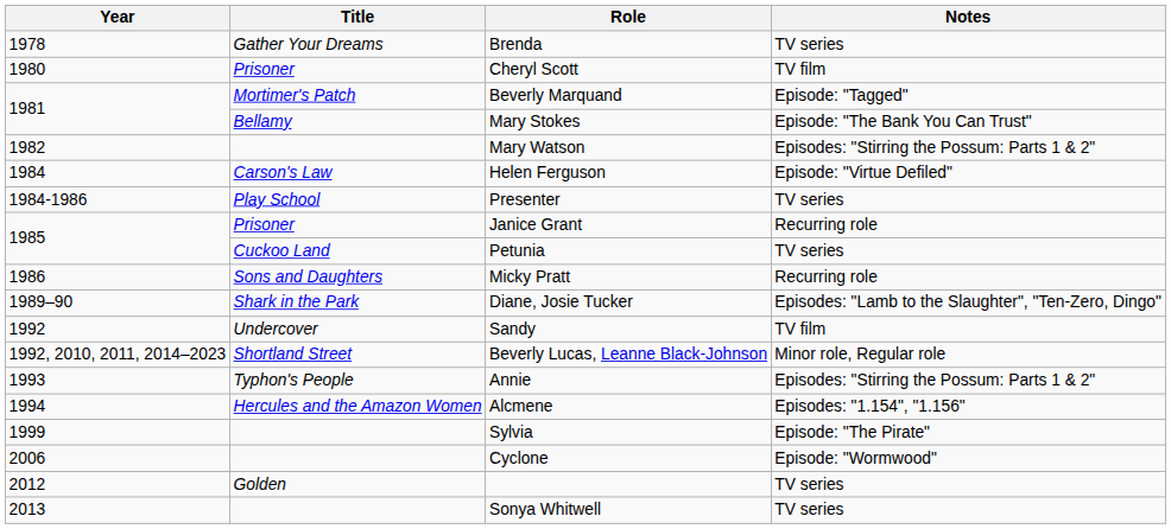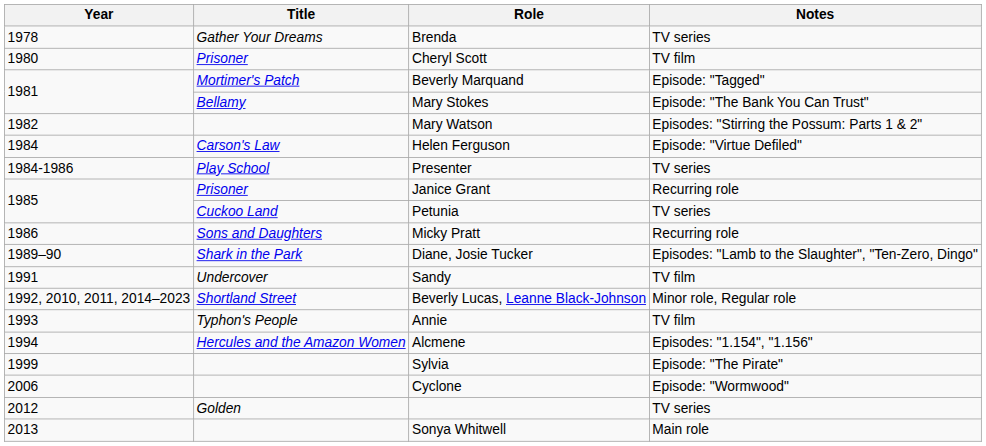Sandy | Year: 1992 -> 1991
Annie | Notes: Episodes: "Stirring the Possum: Parts 1 & 2" -> TV film
Sonya Whitwell | Notes: TV series -> Main role
